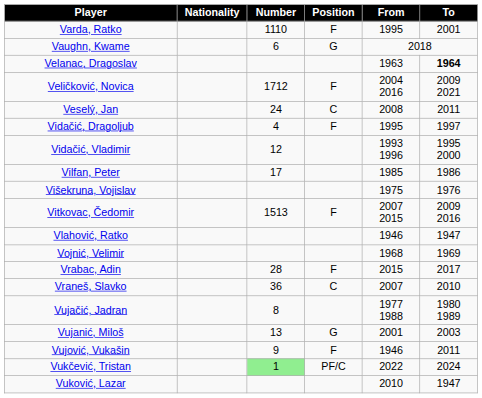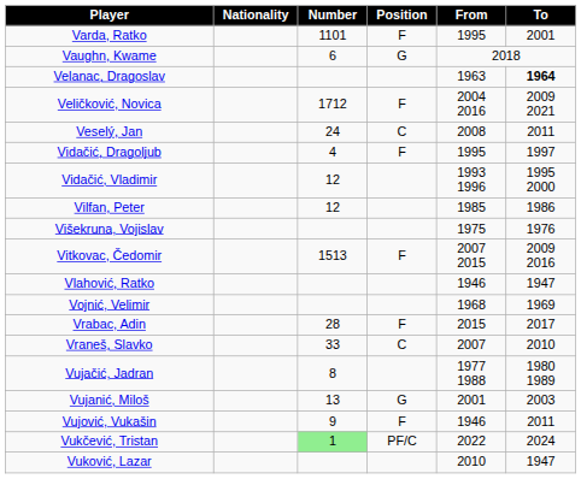Varda, Ratko | Number: 1110 -> 1101
Vilfan, Peter | Number: 17 -> 12
Vraneš, Slavko | Number: 36 -> 33
